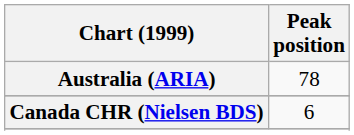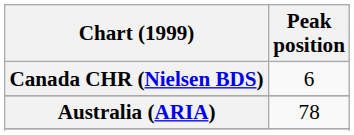rows swapped: Australia (ARIA) <-> Canada CHR (Nielsen BDS)
